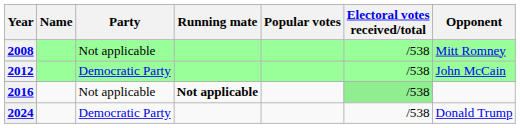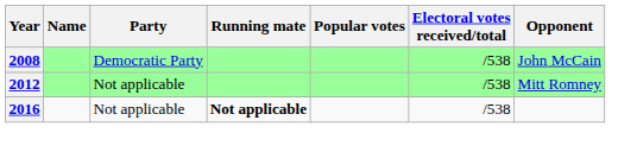2008 | Party: Not applicable -> Democratic Party
2008 | Opponent: Mitt Romney -> John McCain
2012 | Party: Democratic Party -> Not applicable
2012 | Opponent: John McCain -> Mitt Romney
2016 | Electoral votes received/total: lightgreen background -> no background
- row: 2024 | Democratic Party | /538 | Donald Trump
